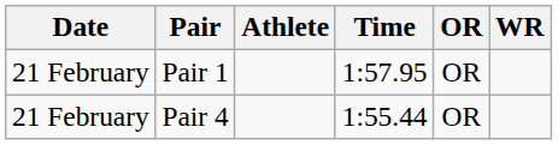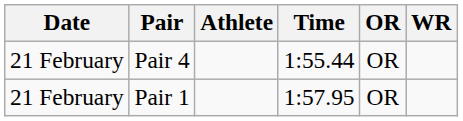rows swapped: Pair 1 <-> Pair 4
